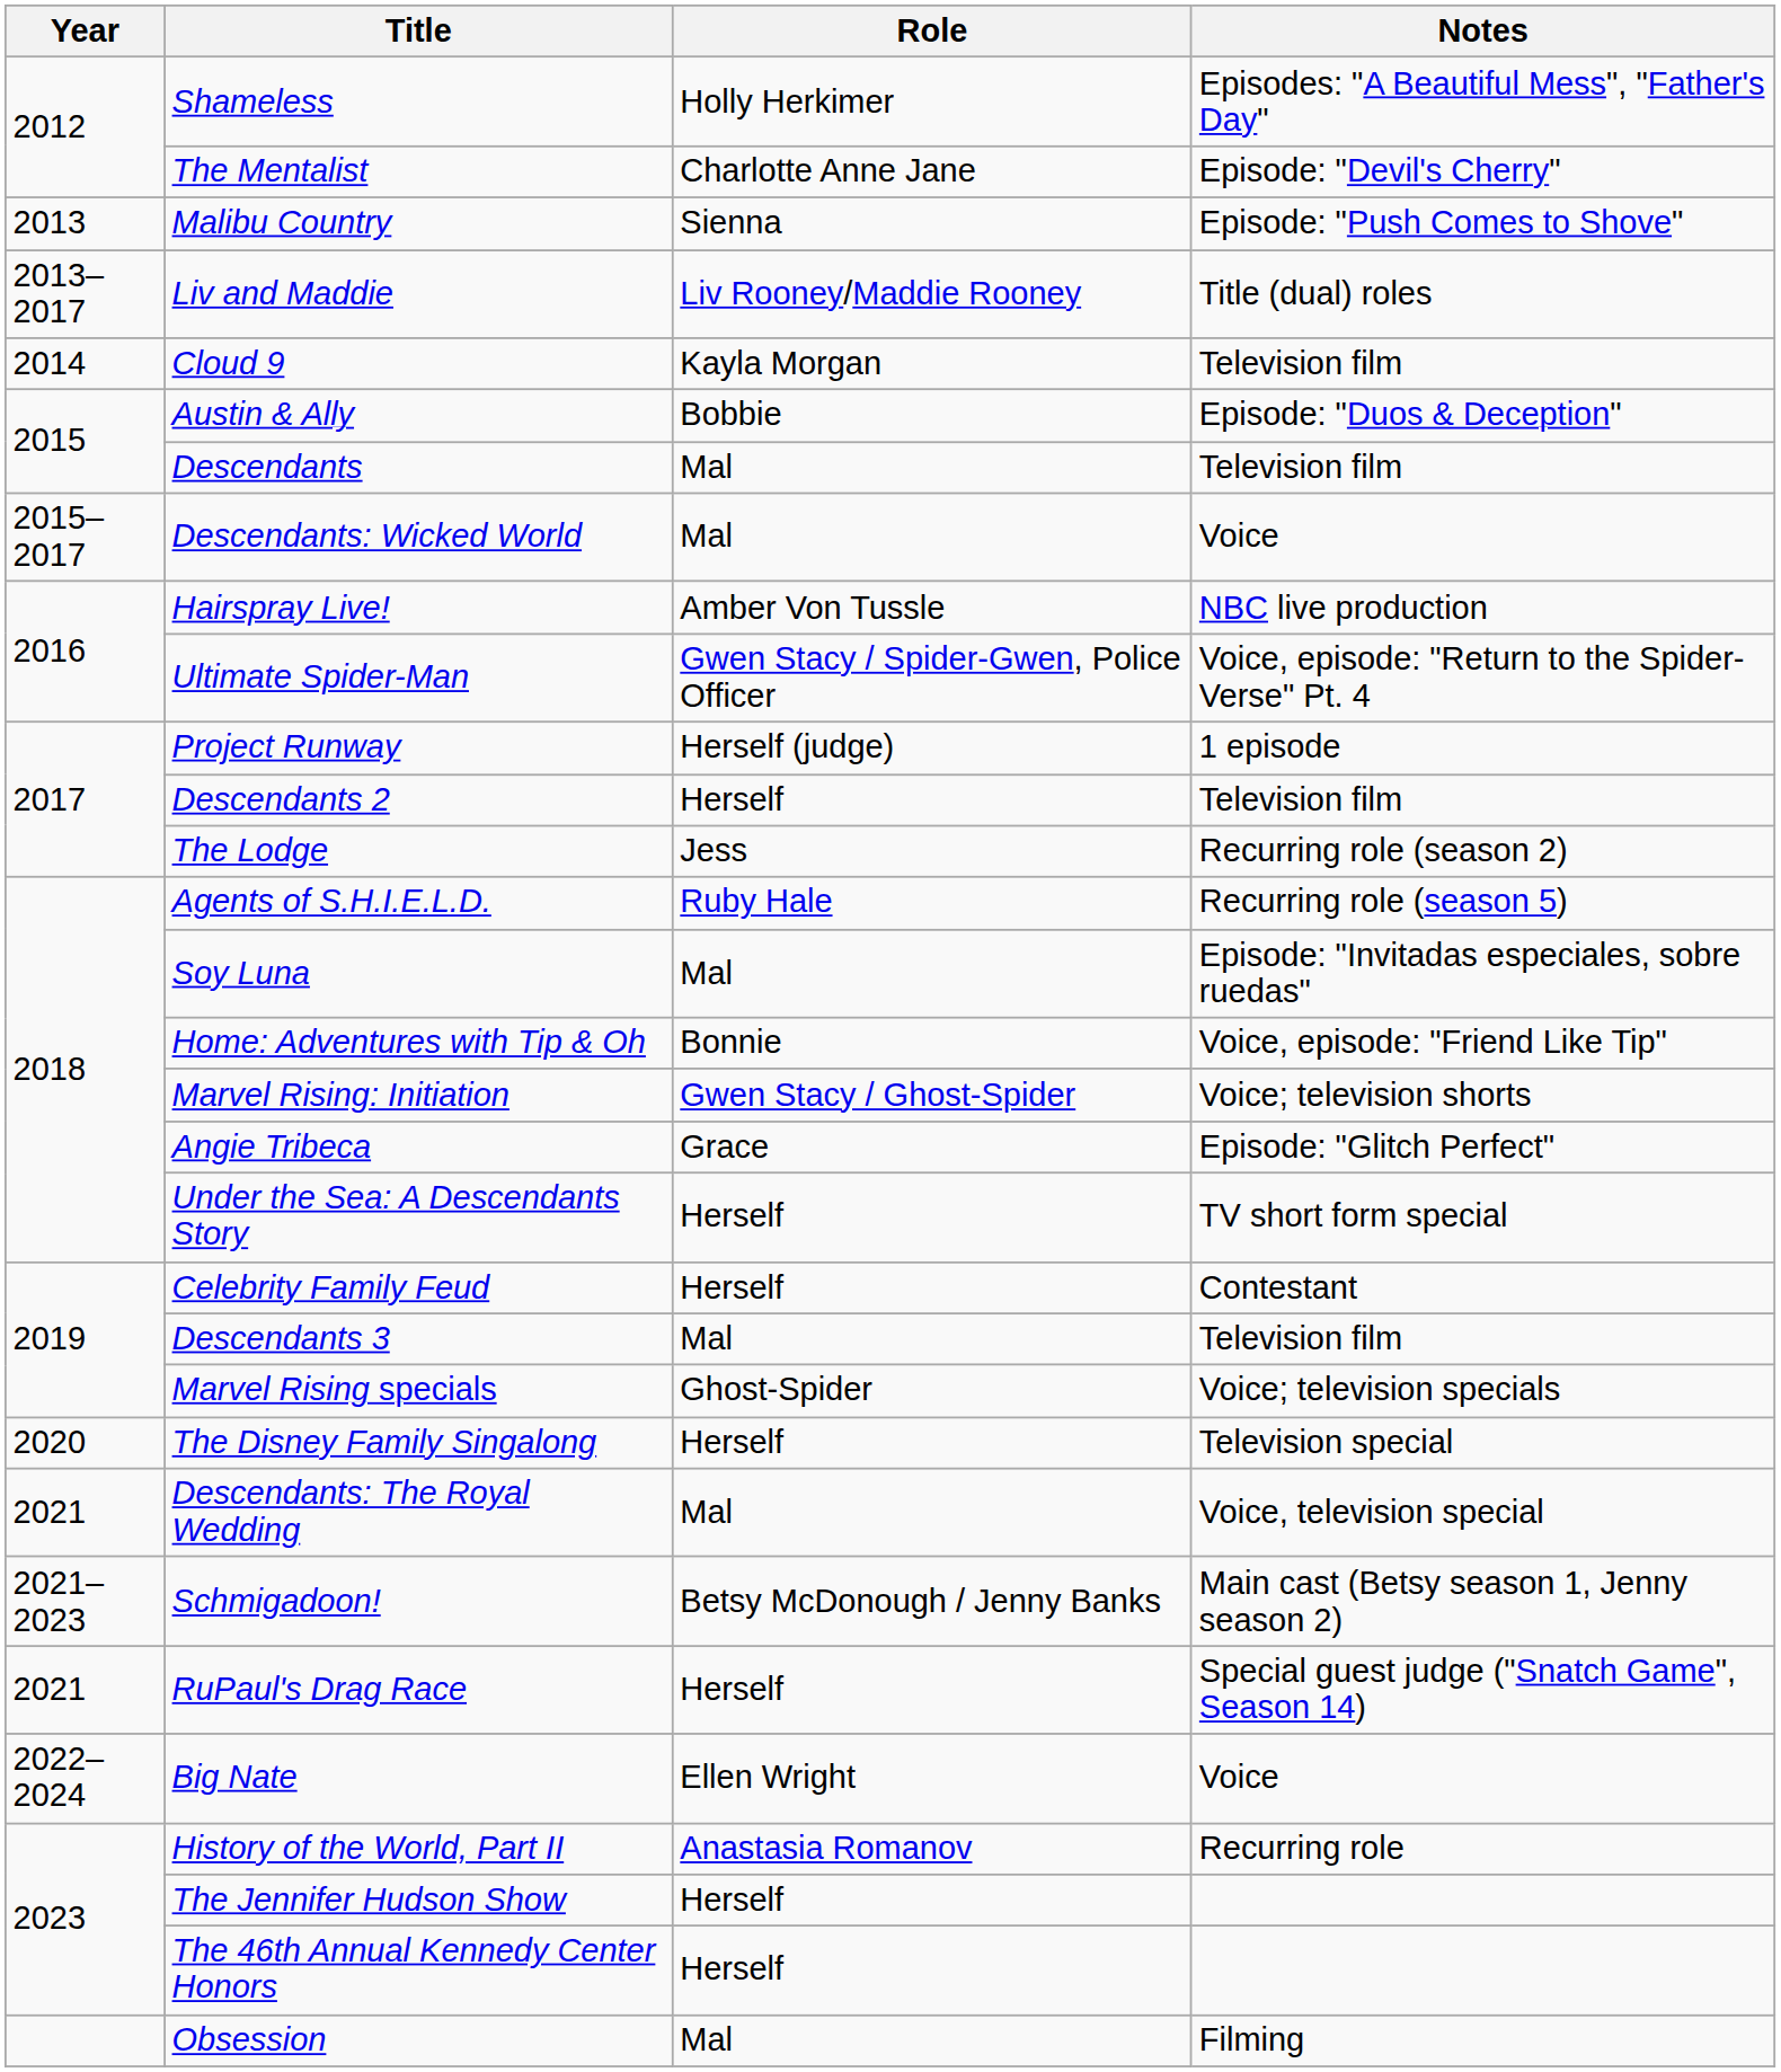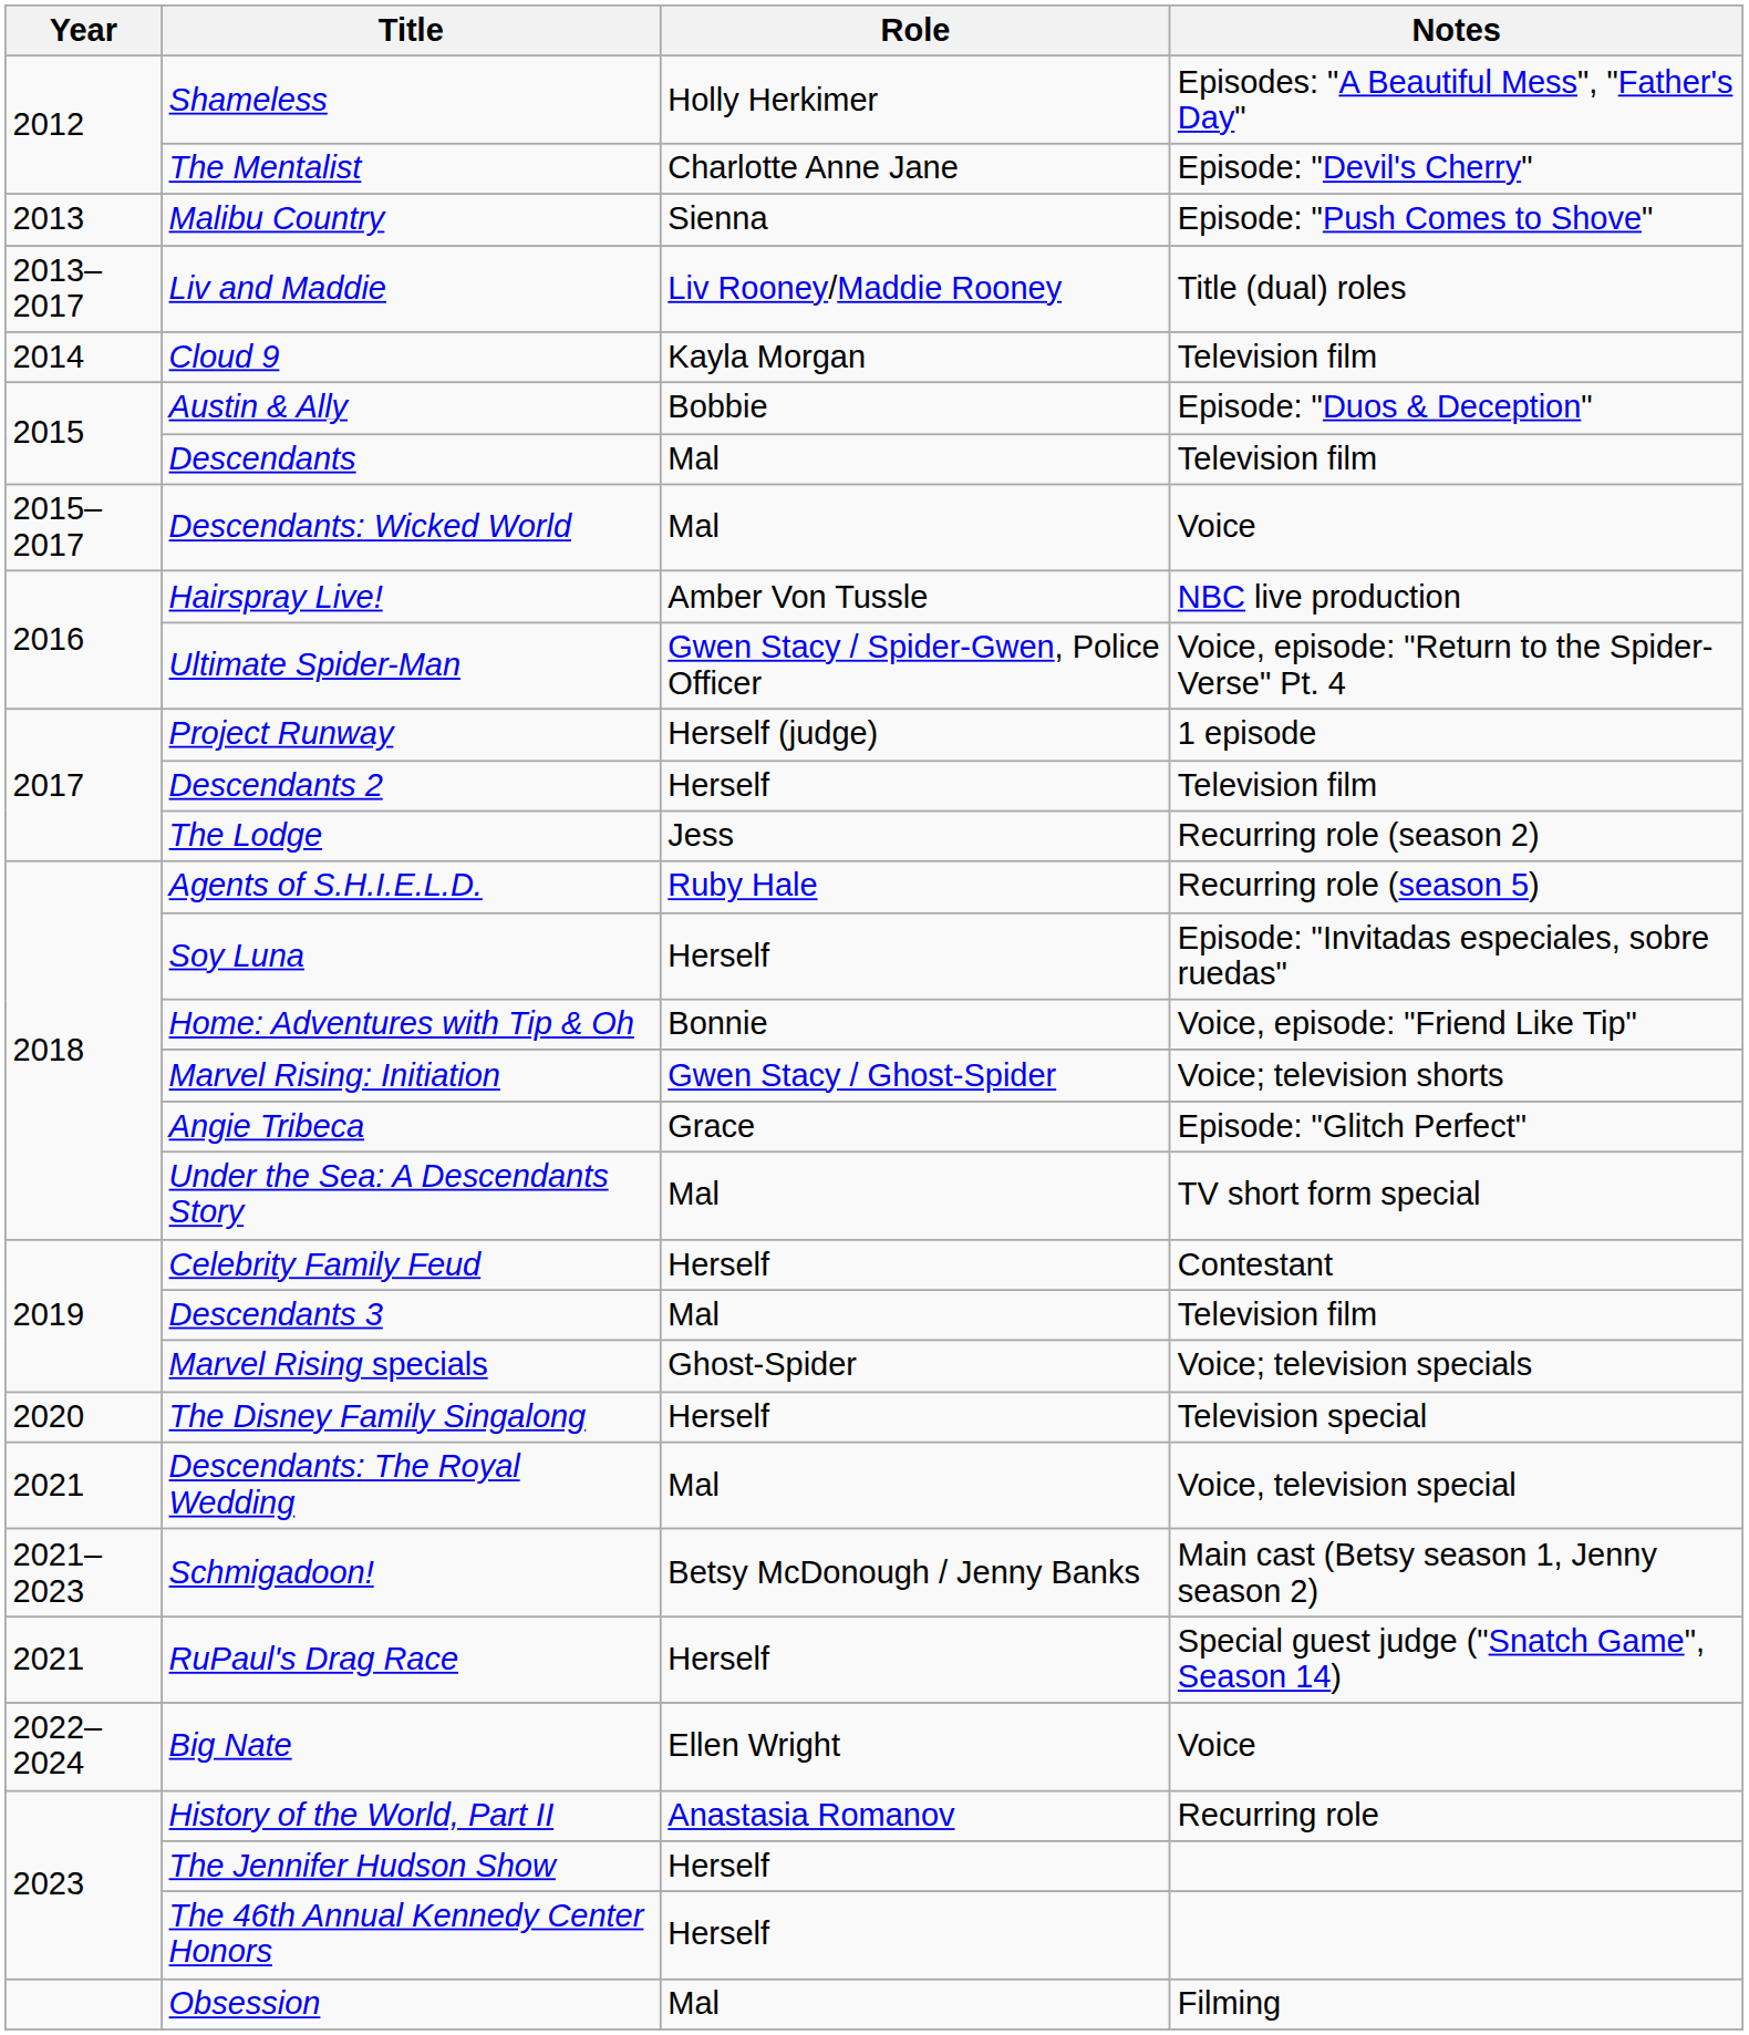Soy Luna | Role: Mal -> Herself
Under the Sea: A Descendants Story | Role: Herself -> Mal
